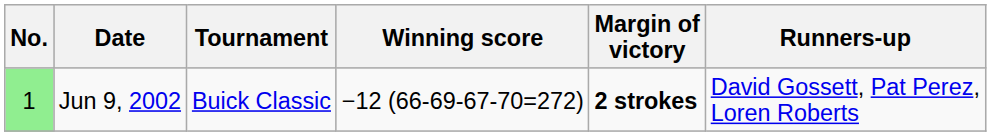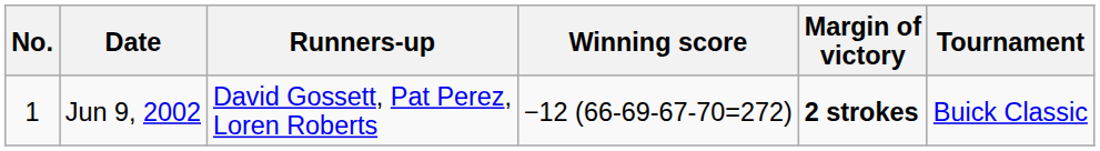columns swapped: Tournament <-> Runners-up
Jun 9, 2002 | No.: lightgreen background -> no background
